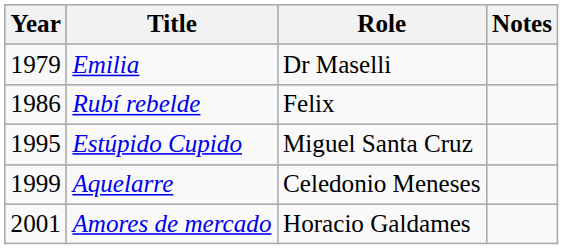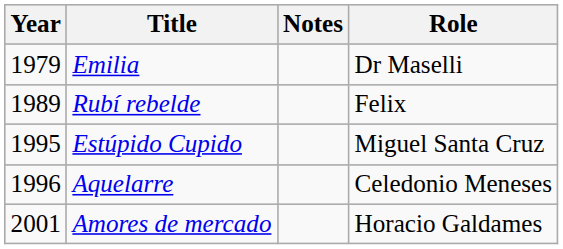columns swapped: Role <-> Notes
Rubí rebelde | Year: 1986 -> 1989
Aquelarre | Year: 1999 -> 1996
